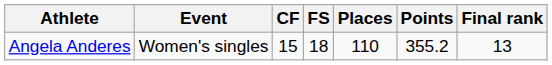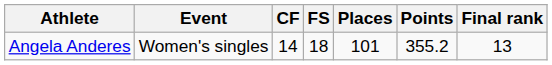Angela Anderes | CF: 15 -> 14
Angela Anderes | Places: 110 -> 101
